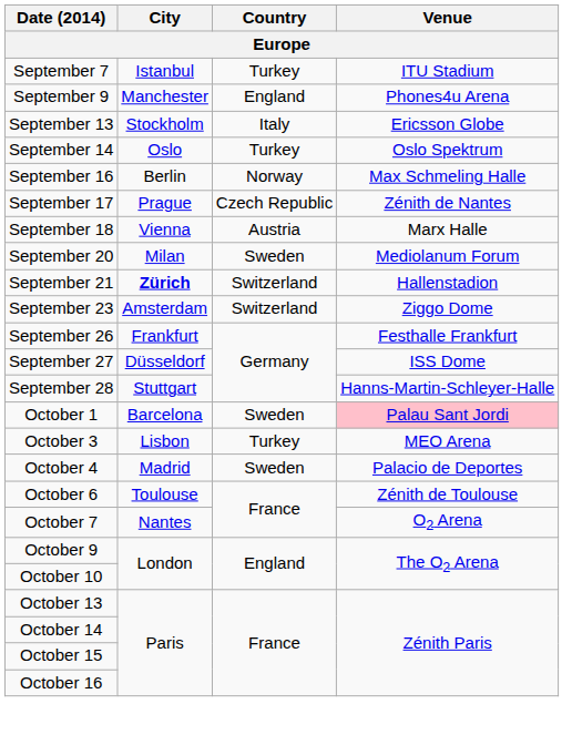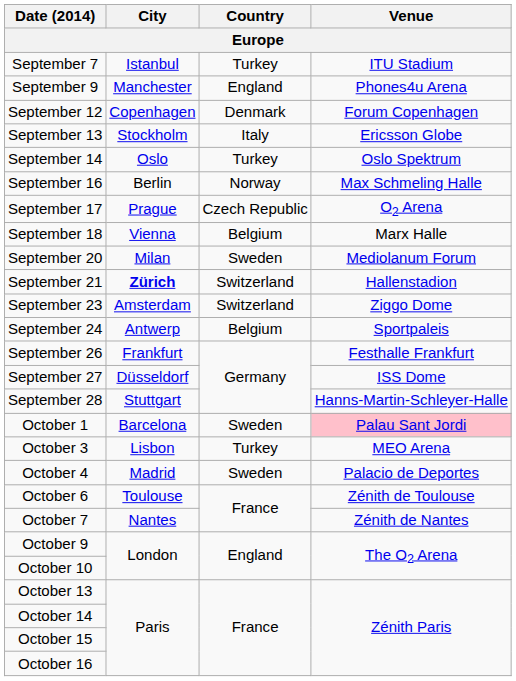+ row: September 12 | Copenhagen | Denmark | Forum Copenhagen
September 17 | Venue: Zénith de Nantes -> O2 Arena
September 18 | Country: Austria -> Belgium
+ row: September 24 | Antwerp | Belgium | Sportpaleis
October 7 | Venue: O2 Arena -> Zénith de Nantes
